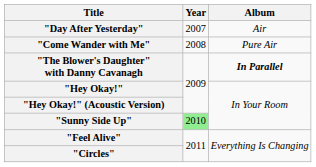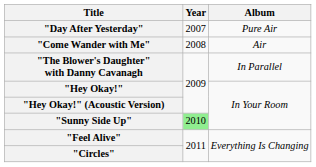"Day After Yesterday" | Album: Air -> Pure Air
"Come Wander with Me" | Album: Pure Air -> Air
"The Blower's Daughter" with Danny Cavanagh | Album: bold -> normal
